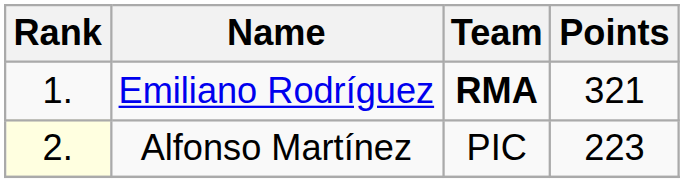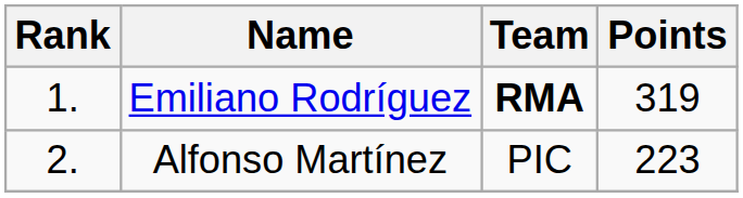Emiliano Rodríguez | Points: 321 -> 319
Alfonso Martínez | Rank: lightyellow background -> no background
